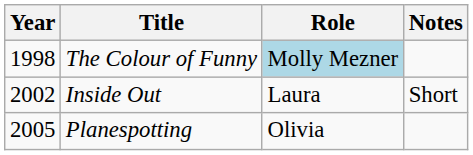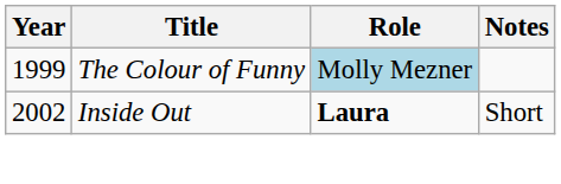The Colour of Funny | Year: 1998 -> 1999
Inside Out | Role: normal -> bold
- row: 2005 | Planespotting | Olivia
